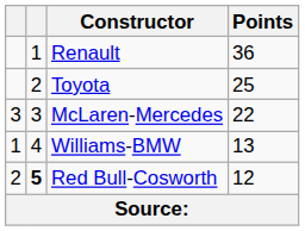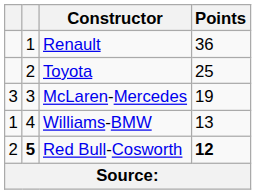McLaren-Mercedes | Points: 22 -> 19
Red Bull-Cosworth | Points: normal -> bold
